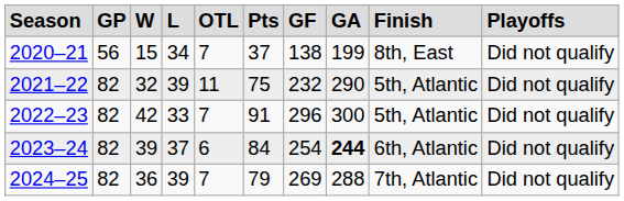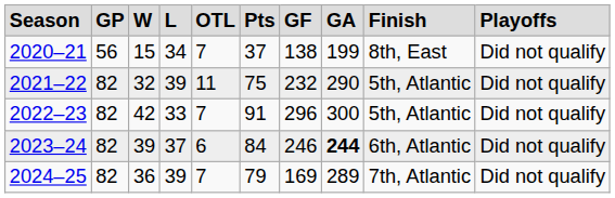2023–24 | column 7: 254 -> 246
2024–25 | column 7: 269 -> 169
2024–25 | column 8: 288 -> 289
